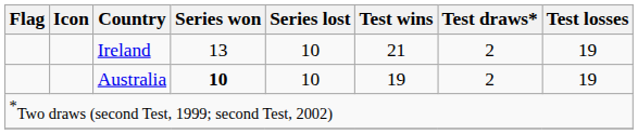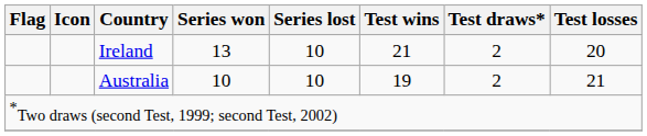Ireland | Test losses: 19 -> 20
Australia | Series won: bold -> normal
Australia | Test losses: 19 -> 21
